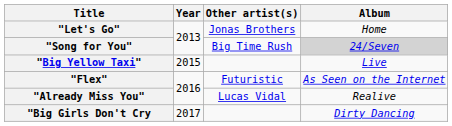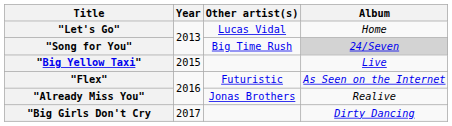"Let's Go" | Other artist(s): Jonas Brothers -> Lucas Vidal
"Already Miss You" | Other artist(s): Lucas Vidal -> Jonas Brothers
